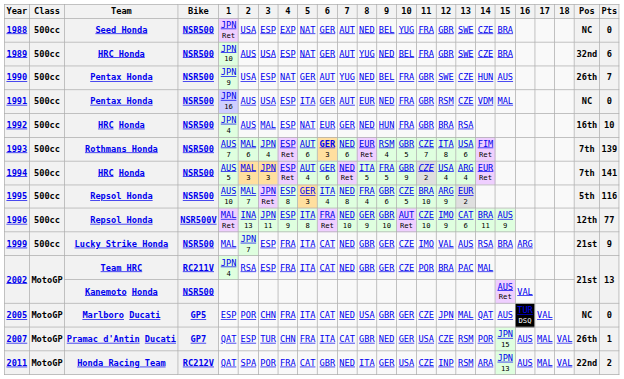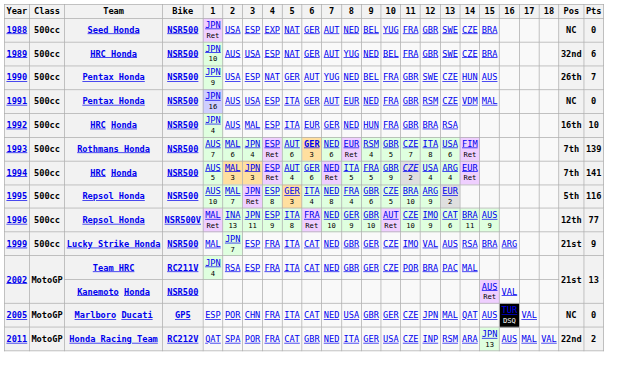1992 | 5: NAT -> ITA
- row: 2007 | MotoGP | Pramac d'Antin Ducati | GP7 | QAT | ESP | TUR | CHN | FRA | ITA | CAT | GBR | NED | GER | USA | CZE | RSM | POR | JPN 15 | AUS | MAL | VAL | 26th | 1
